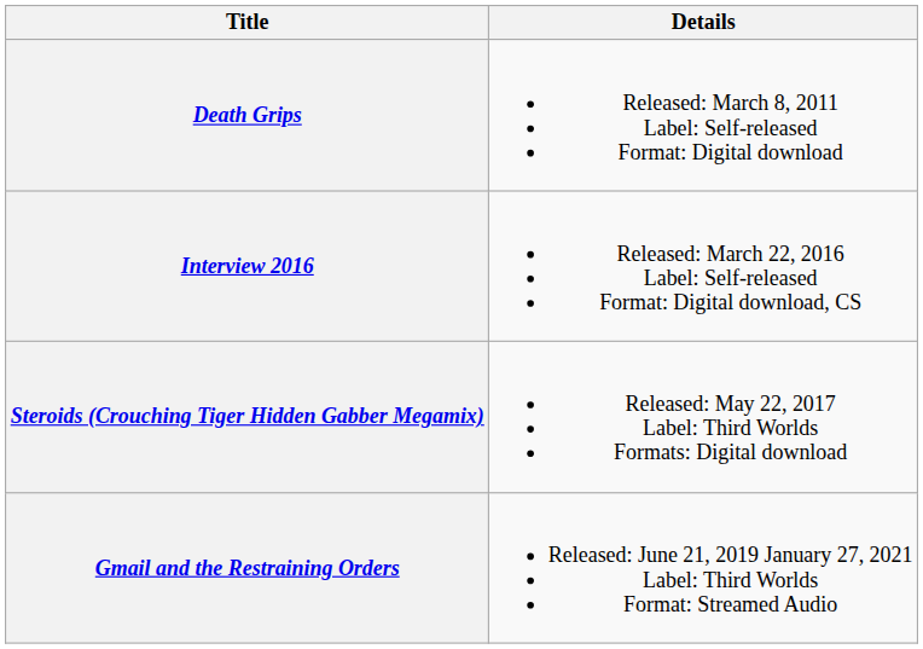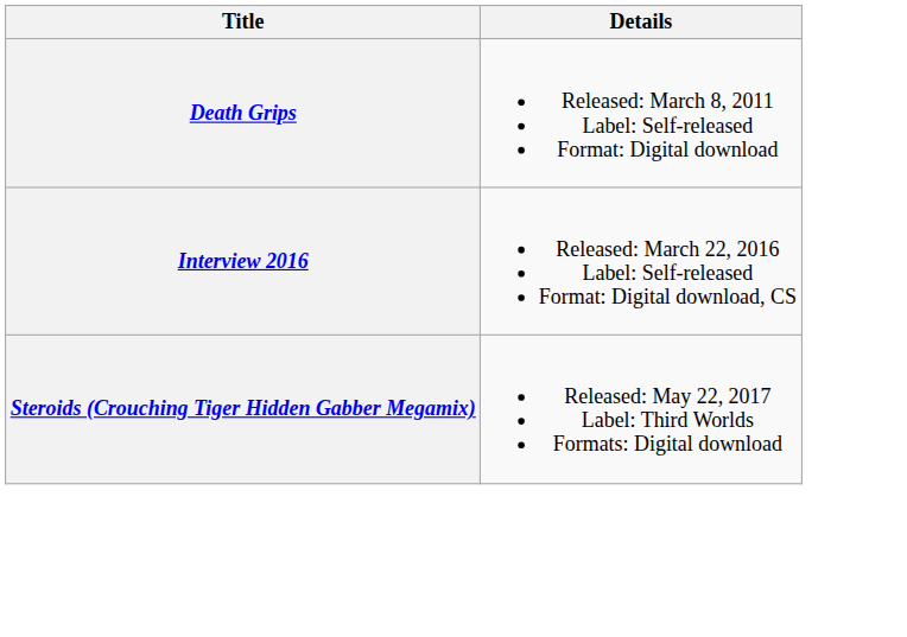- row: Gmail and the Restraining Orders | Released: June 21, 2019 January 27, 2021 Label: Third Worlds Format: Streamed Audio
